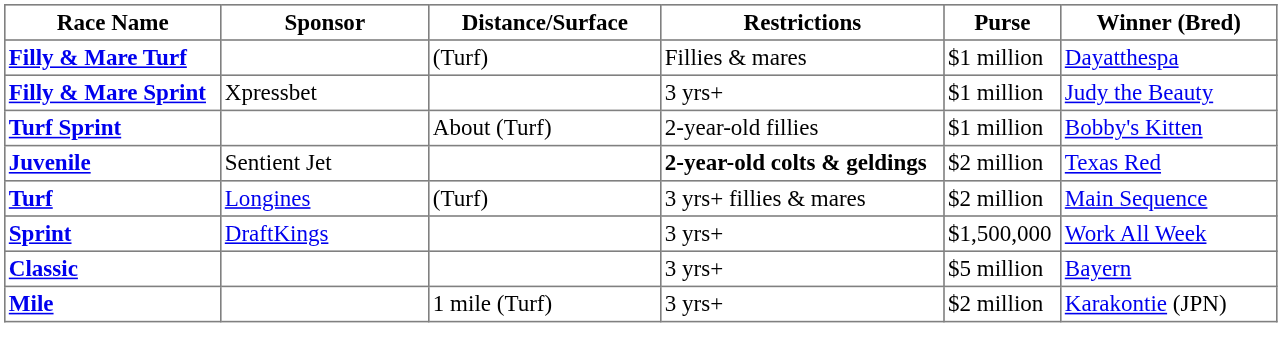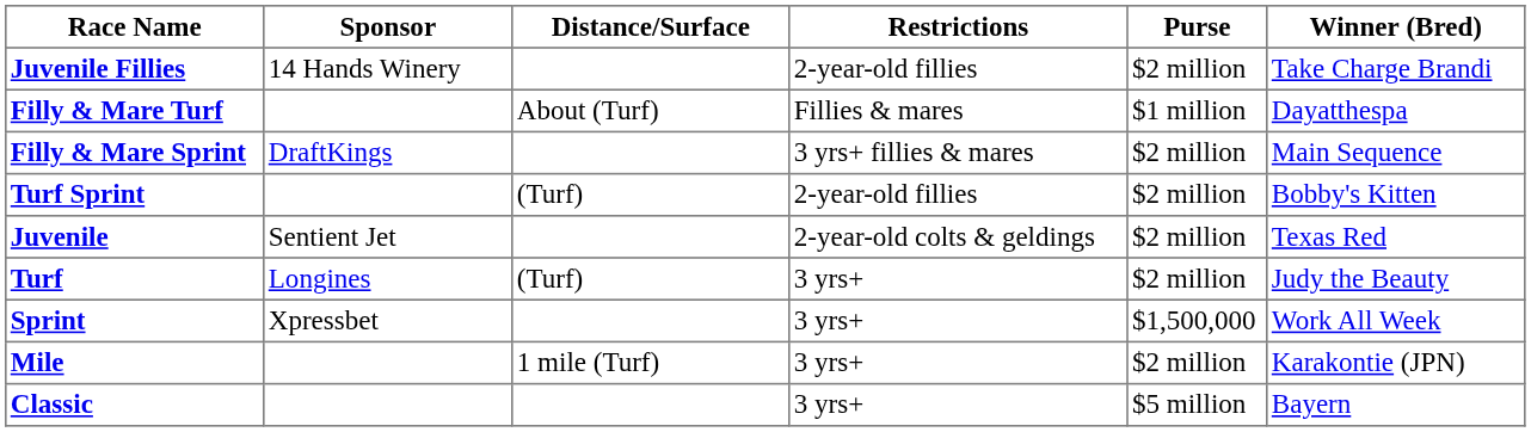+ row: Juvenile Fillies | 14 Hands Winery | 2-year-old fillies | $2 million | Take Charge Brandi
Filly & Mare Turf | column 3: (Turf) -> About (Turf)
Filly & Mare Sprint | column 2: Xpressbet -> DraftKings
Filly & Mare Sprint | column 4: 3 yrs+ -> 3 yrs+ fillies & mares
Filly & Mare Sprint | column 5: $1 million -> $2 million
Filly & Mare Sprint | column 6: Judy the Beauty -> Main Sequence
Turf Sprint | column 3: About (Turf) -> (Turf)
Turf Sprint | column 5: $1 million -> $2 million
Juvenile | column 4: bold -> normal
Turf | column 4: 3 yrs+ fillies & mares -> 3 yrs+
Turf | column 6: Main Sequence -> Judy the Beauty
Sprint | column 2: DraftKings -> Xpressbet
rows swapped: Mile <-> Classic
